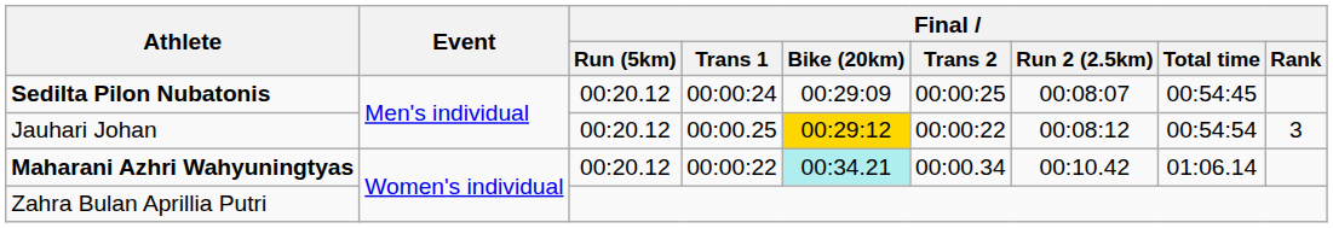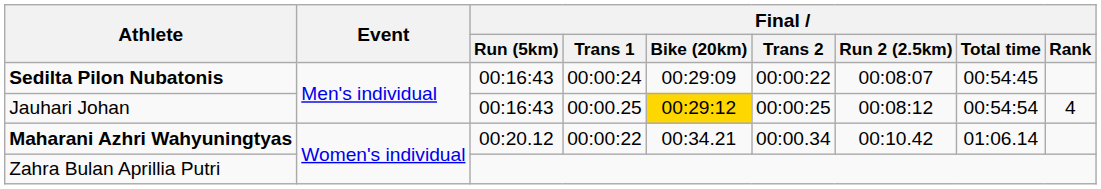Sedilta Pilon Nubatonis | Final / Run (5km): 00:20.12 -> 00:16:43
Sedilta Pilon Nubatonis | Final / Trans 2: 00:00:25 -> 00:00:22
Jauhari Johan | Final / Run (5km): 00:20.12 -> 00:16:43
Jauhari Johan | Final / Trans 2: 00:00:22 -> 00:00:25
Jauhari Johan | Final / Rank: 3 -> 4
Maharani Azhri Wahyuningtyas | Final / Bike (20km): paleturquoise background -> no background
